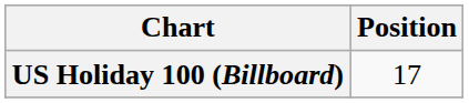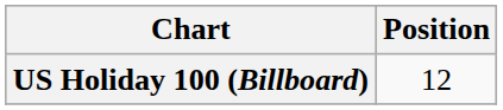US Holiday 100 (Billboard) | Position: 17 -> 12
